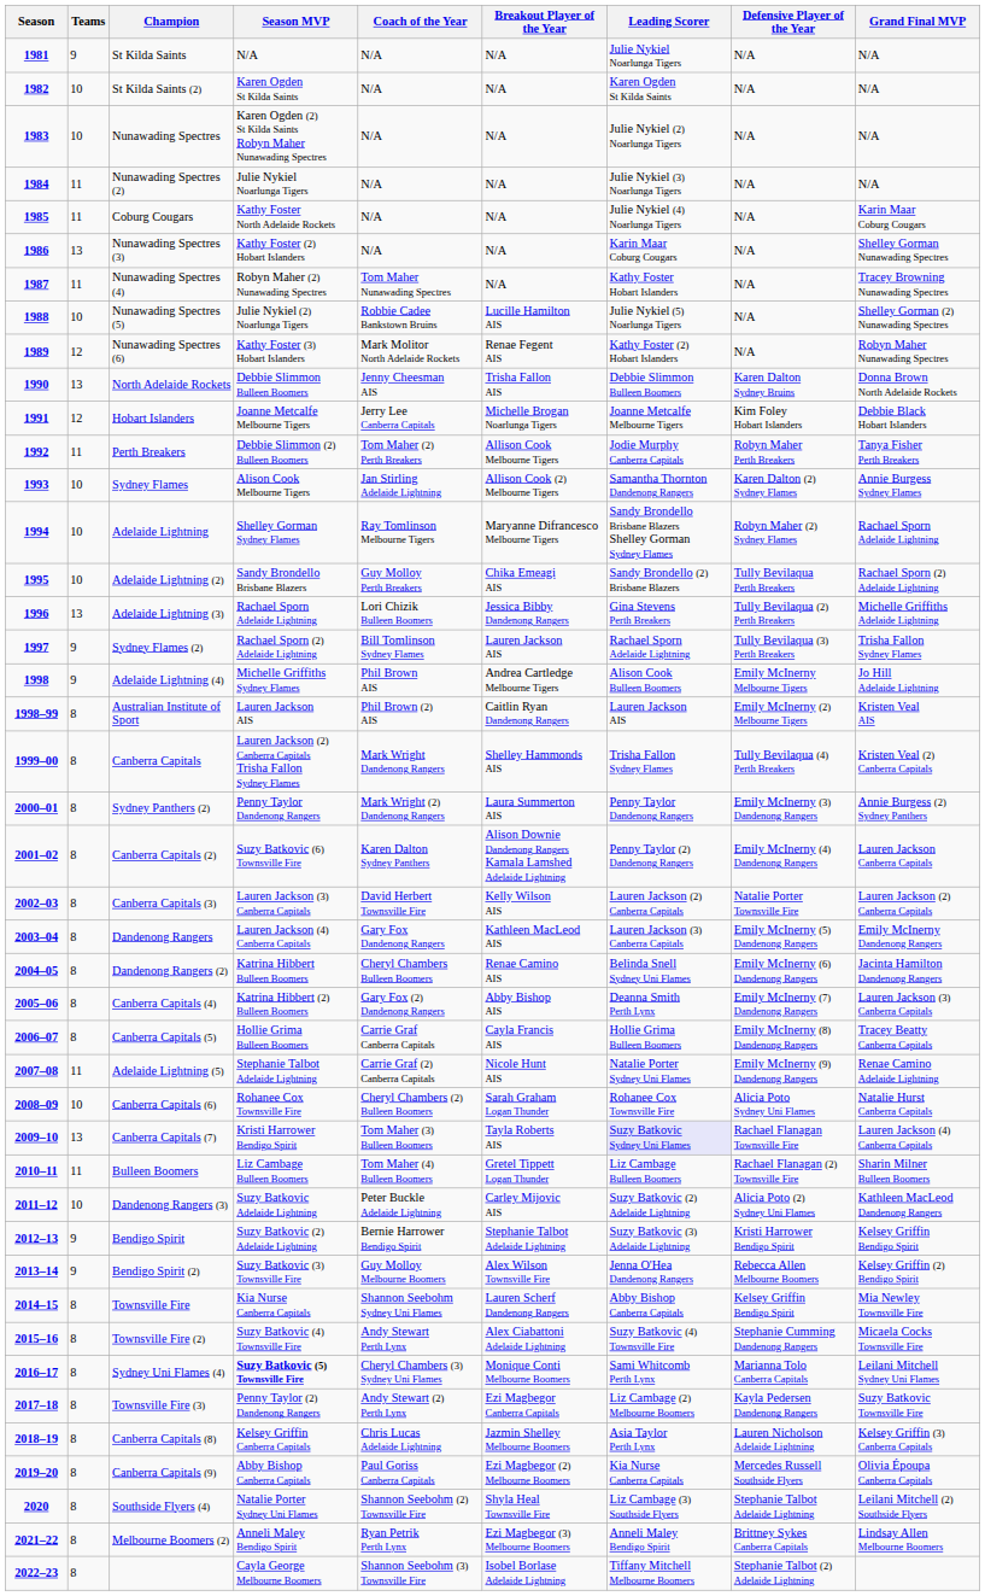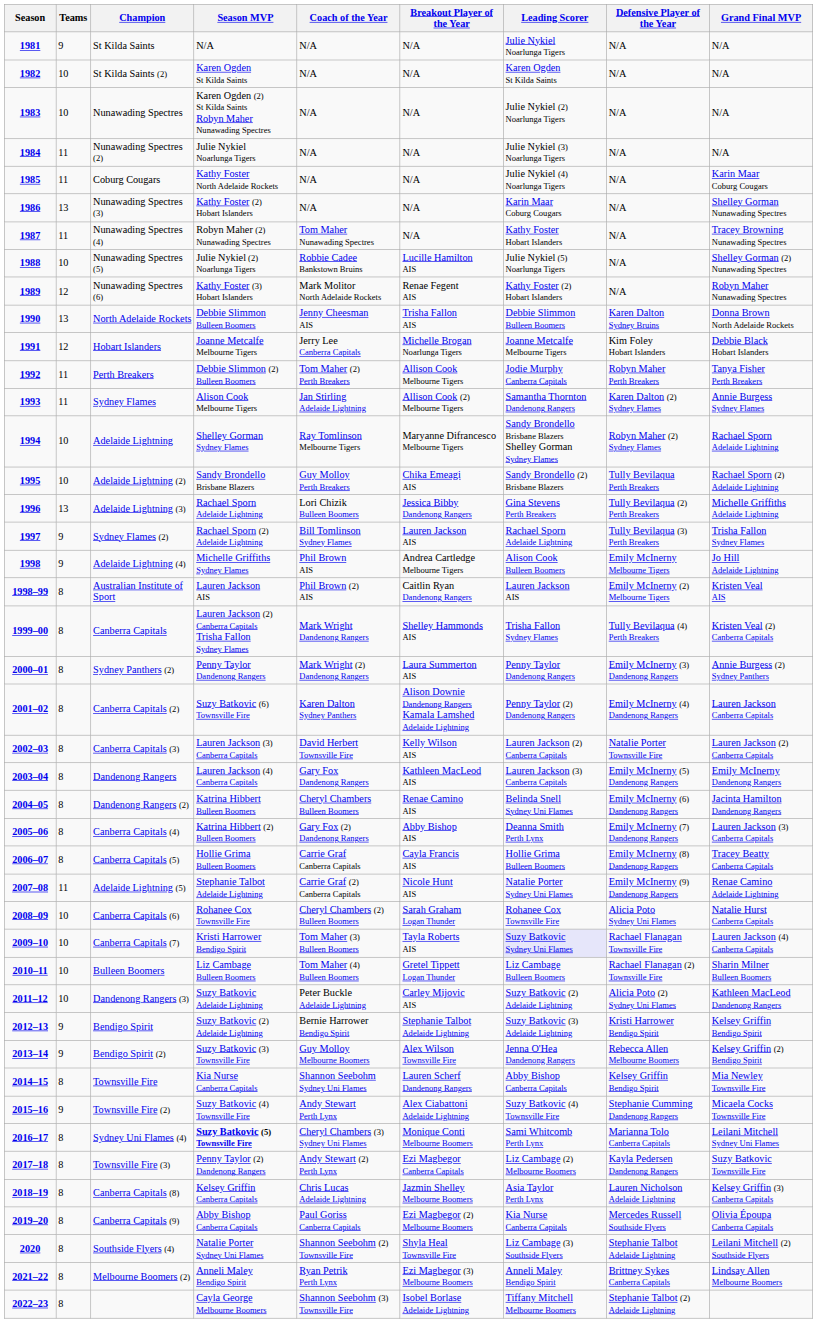Sydney Flames | Teams: 10 -> 11
Canberra Capitals (7) | Teams: 13 -> 10
Bulleen Boomers | Teams: 11 -> 10
Townsville Fire (2) | Teams: 8 -> 9
